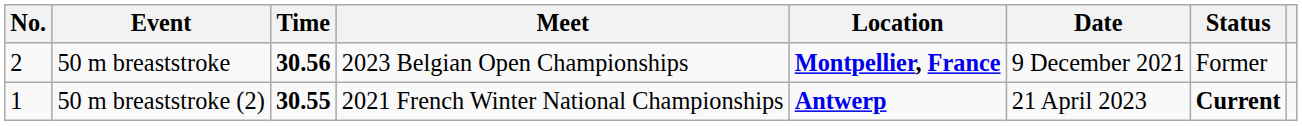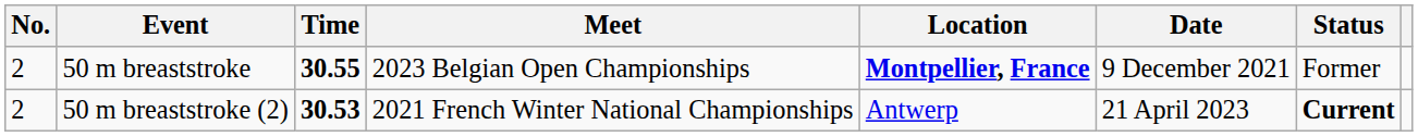50 m breaststroke | Time: 30.56 -> 30.55
50 m breaststroke (2) | No.: 1 -> 2
50 m breaststroke (2) | Time: 30.55 -> 30.53
50 m breaststroke (2) | Location: bold -> normal
